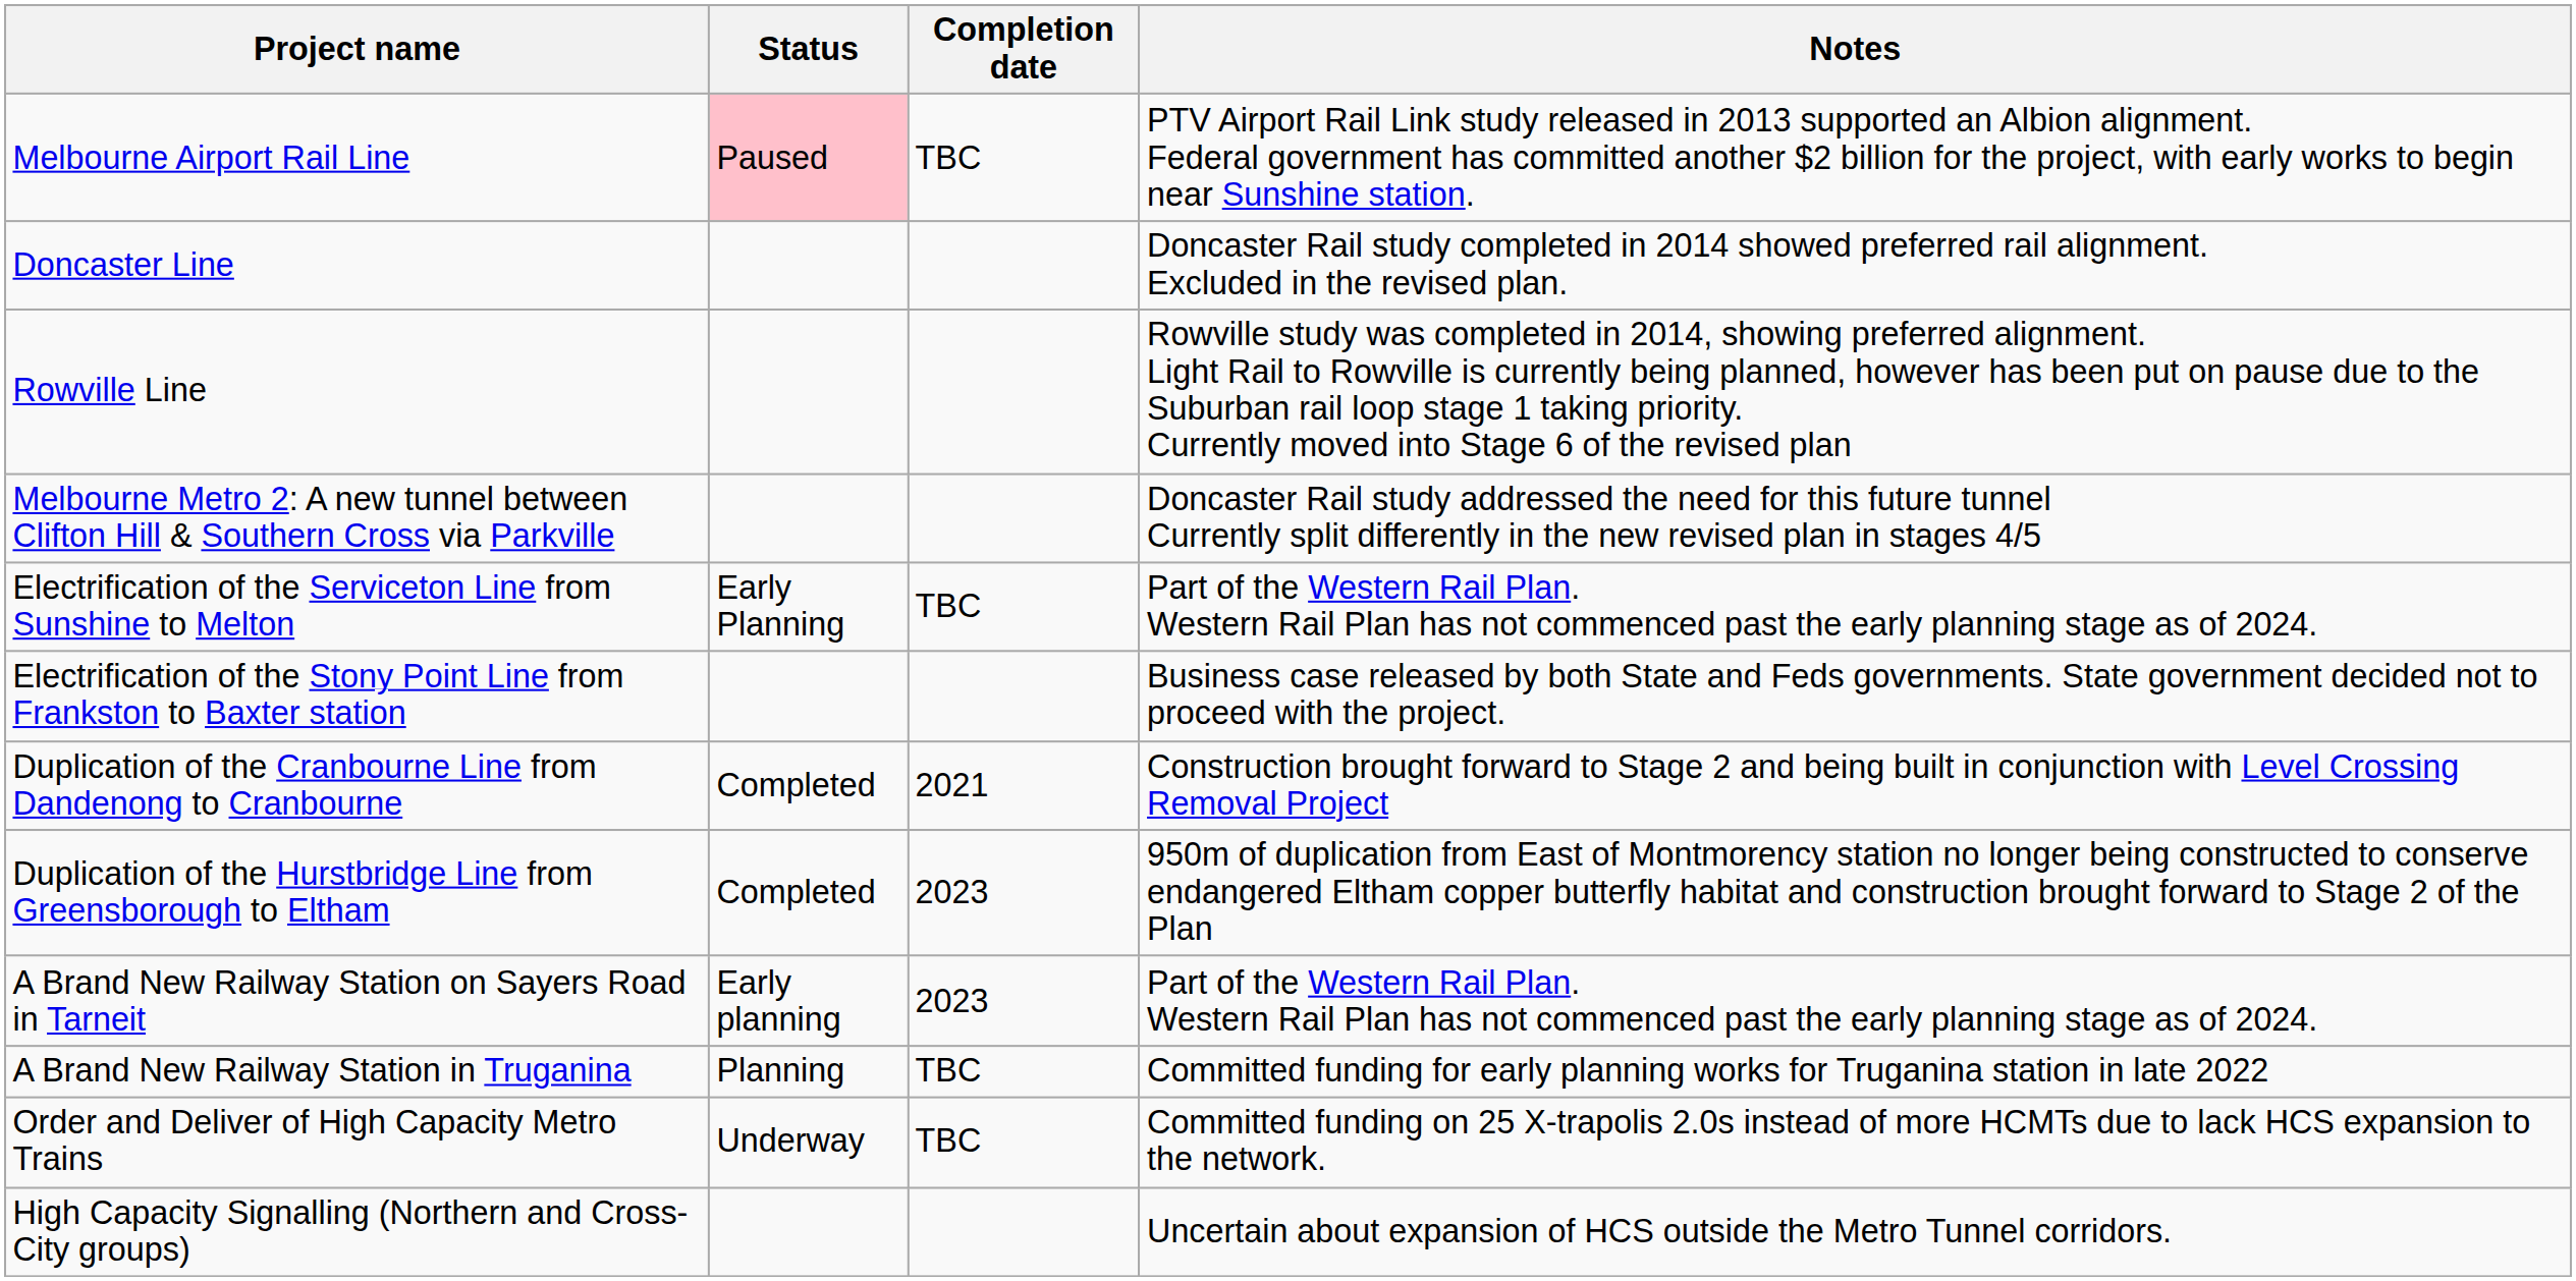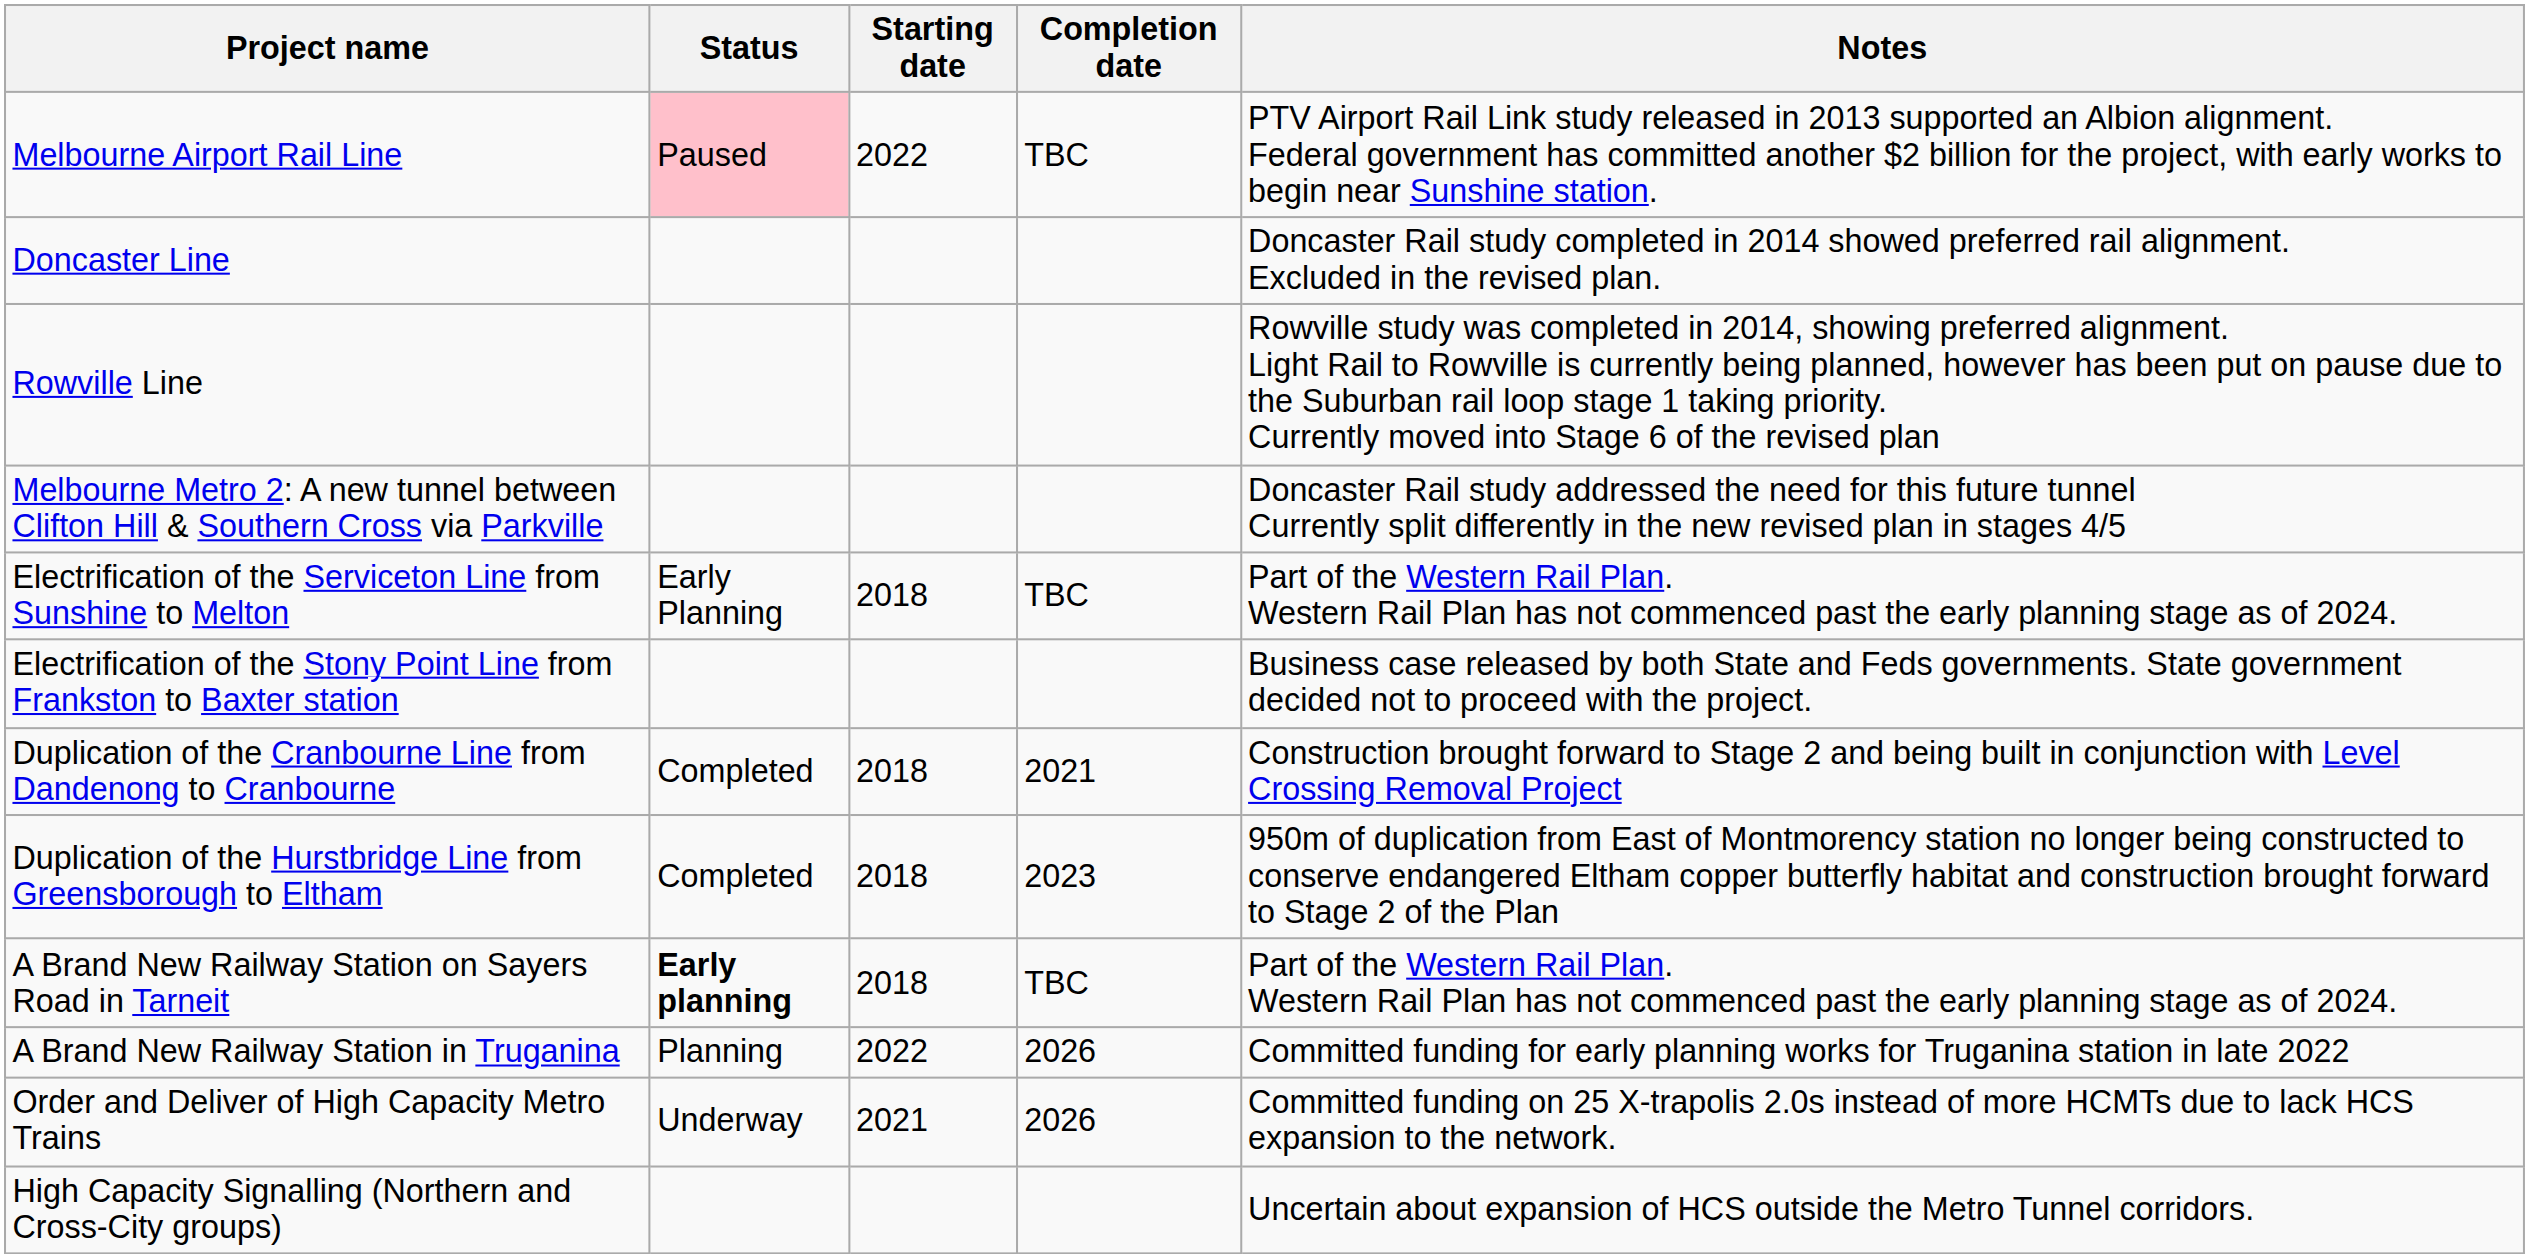+ column: Starting date | 2022 | 2018 | 2018 | 2018 | 2018 | 2022 | 2021
A Brand New Railway Station on Sayers Road in Tarneit | Status: normal -> bold
A Brand New Railway Station on Sayers Road in Tarneit | Completion date: 2023 -> TBC
A Brand New Railway Station in Truganina | Completion date: TBC -> 2026
Order and Deliver of High Capacity Metro Trains | Completion date: TBC -> 2026
